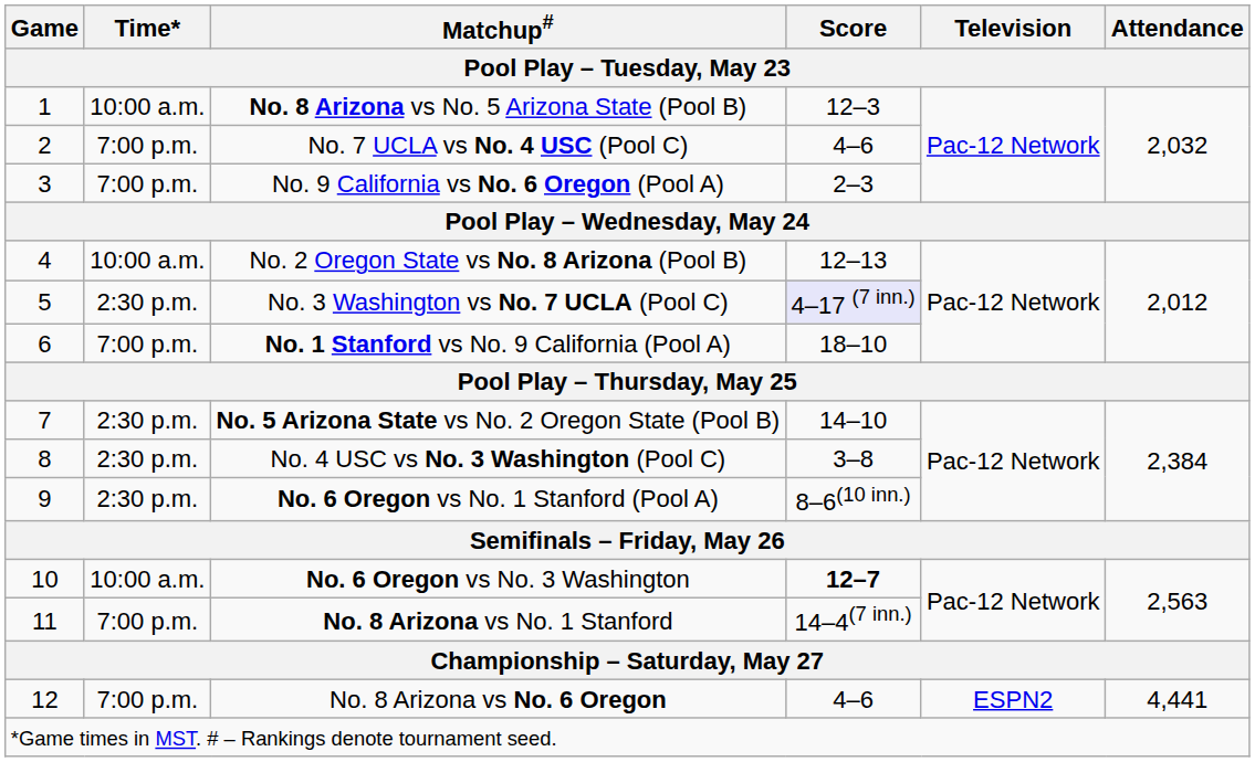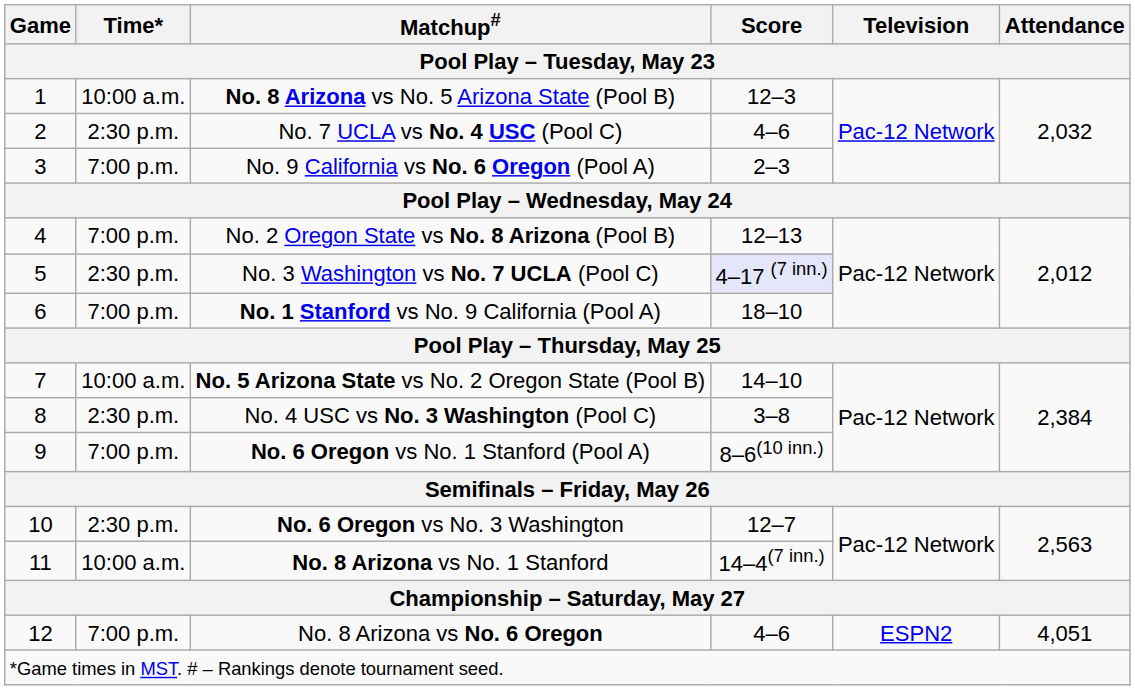No. 7 UCLA vs No. 4 USC (Pool C) | Time*: 7:00 p.m. -> 2:30 p.m.
No. 2 Oregon State vs No. 8 Arizona (Pool B) | Time*: 10:00 a.m. -> 7:00 p.m.
No. 5 Arizona State vs No. 2 Oregon State (Pool B) | Time*: 2:30 p.m. -> 10:00 a.m.
No. 6 Oregon vs No. 1 Stanford (Pool A) | Time*: 2:30 p.m. -> 7:00 p.m.
No. 6 Oregon vs No. 3 Washington | Time*: 10:00 a.m. -> 2:30 p.m.
No. 6 Oregon vs No. 3 Washington | Score: bold -> normal
No. 8 Arizona vs No. 1 Stanford | Time*: 7:00 p.m. -> 10:00 a.m.
No. 8 Arizona vs No. 6 Oregon | Attendance: 4,441 -> 4,051
